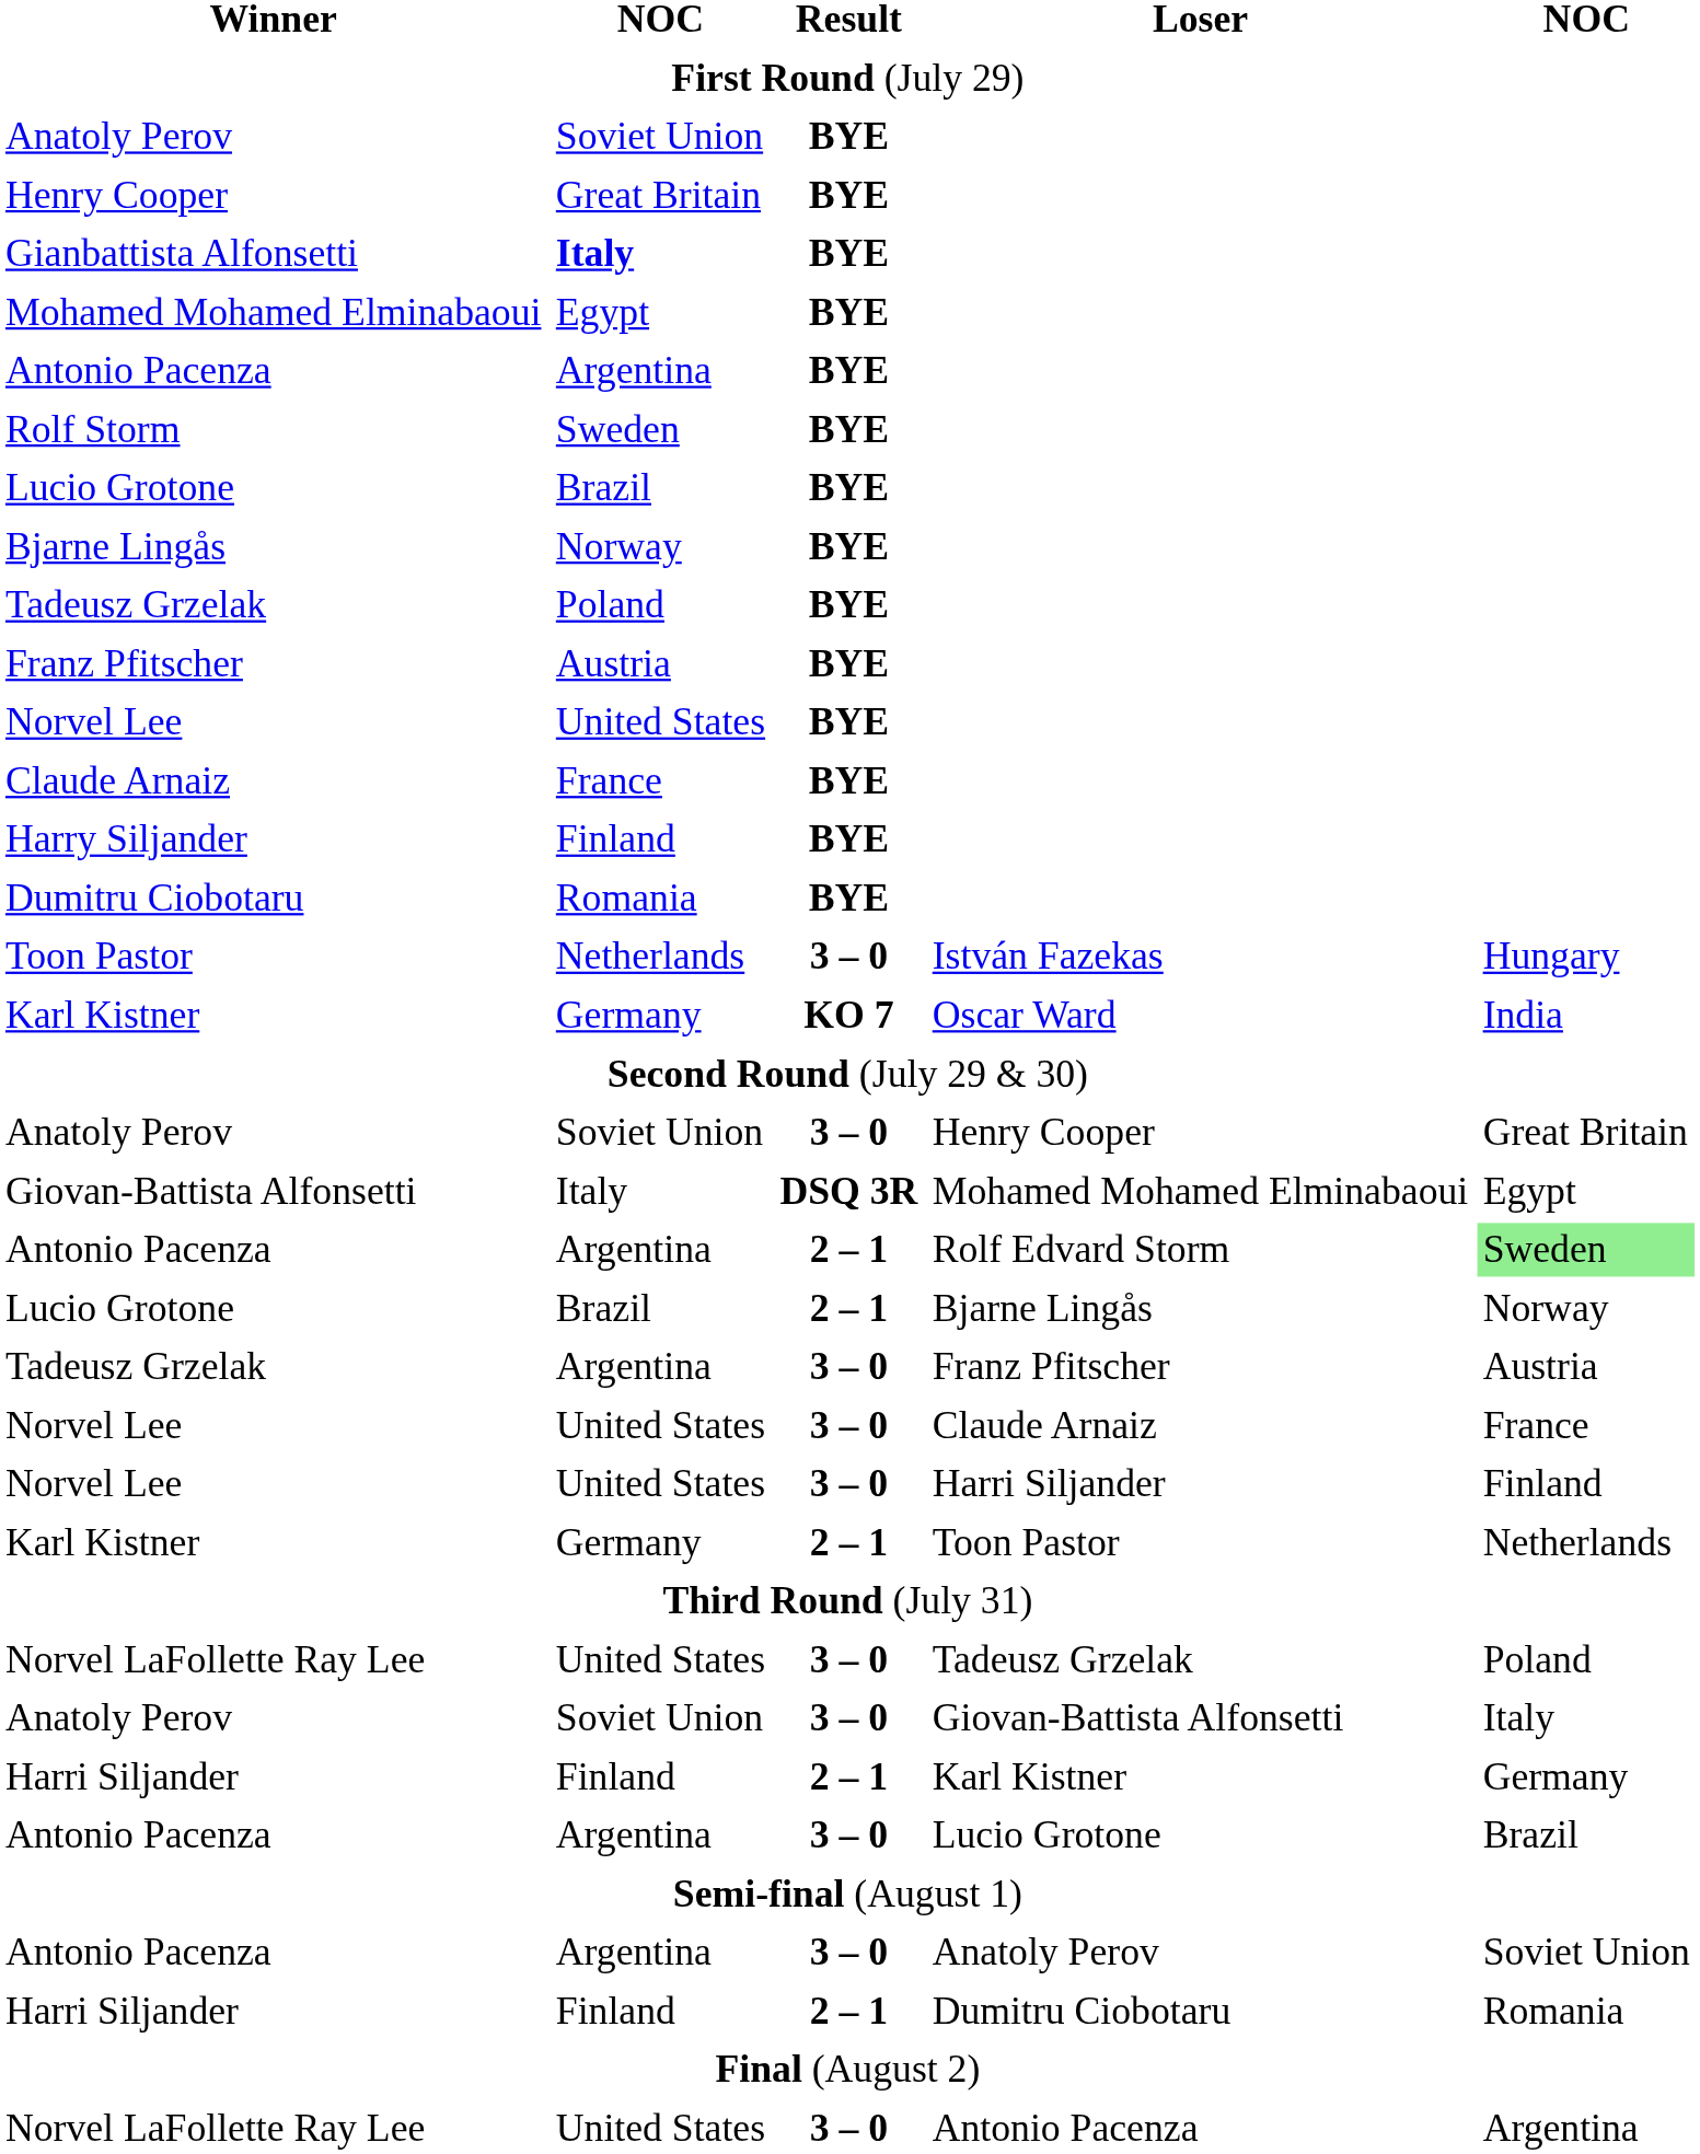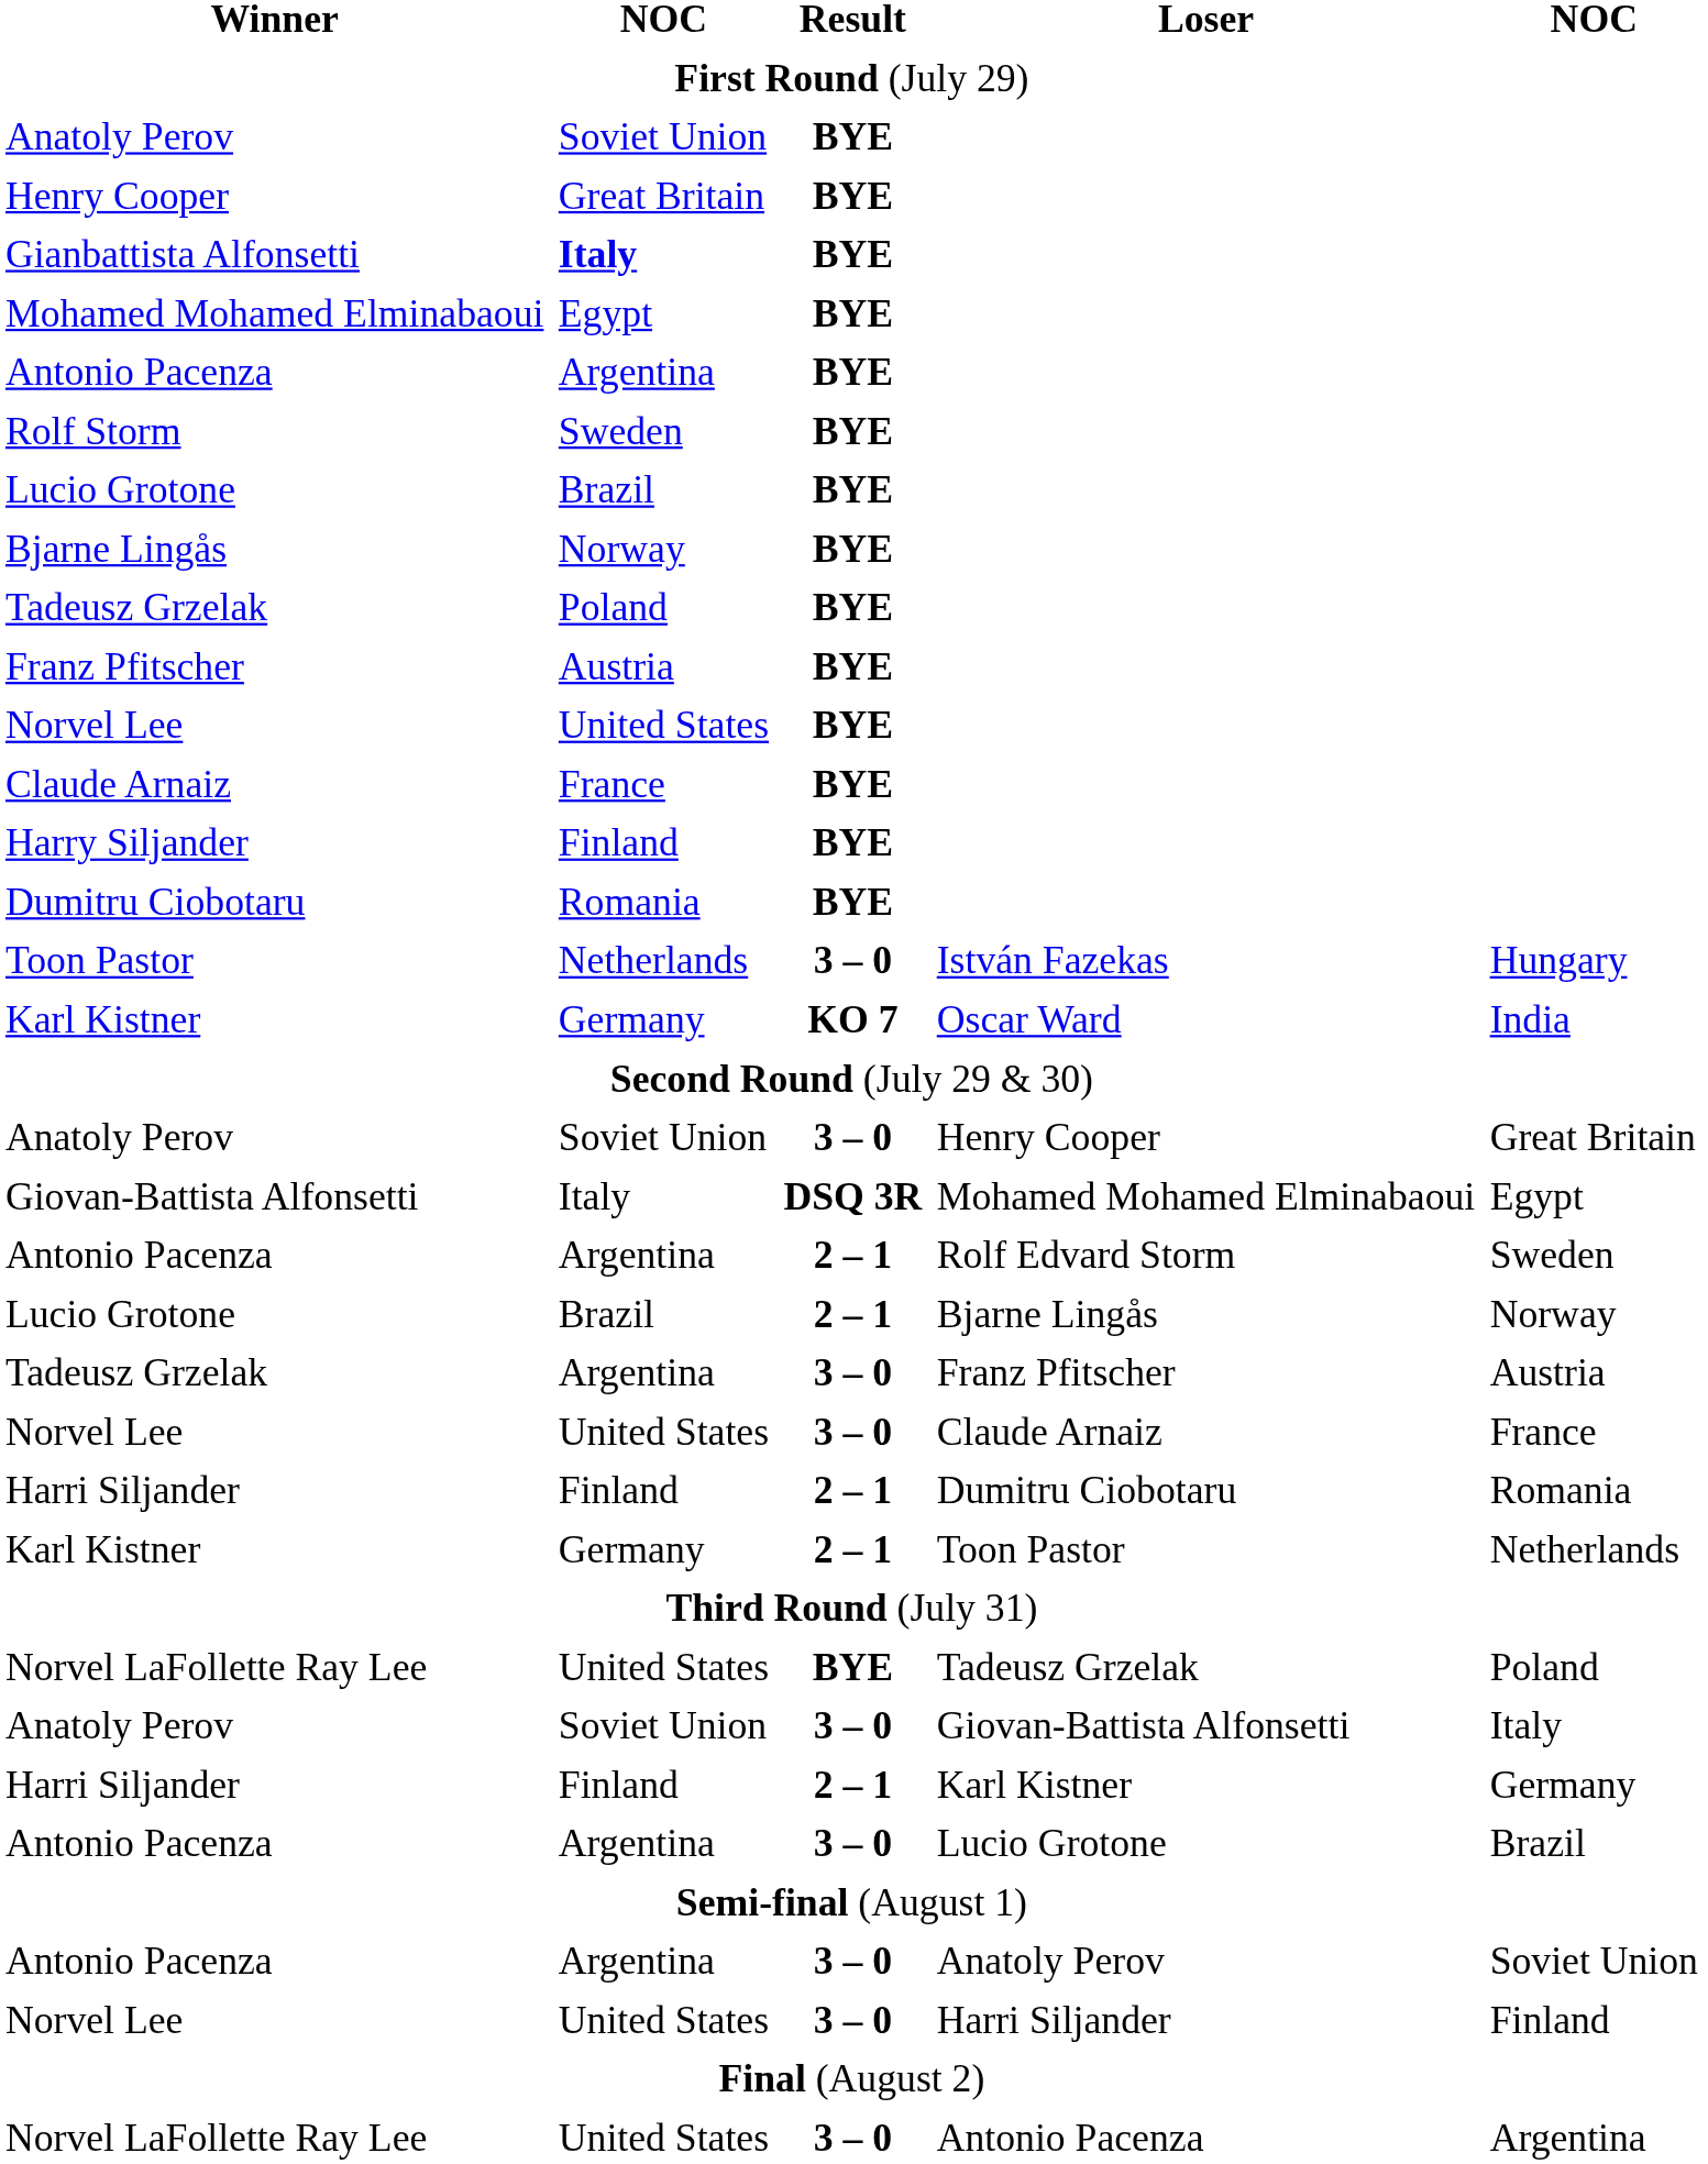Antonio Pacenza / Rolf Edvard Storm | column 5: lightgreen background -> no background
rows swapped: Harri Siljander / Dumitru Ciobotaru <-> Norvel Lee / Harri Siljander
Norvel LaFollette Ray Lee / Tadeusz Grzelak | Result: 3 – 0 -> BYE
